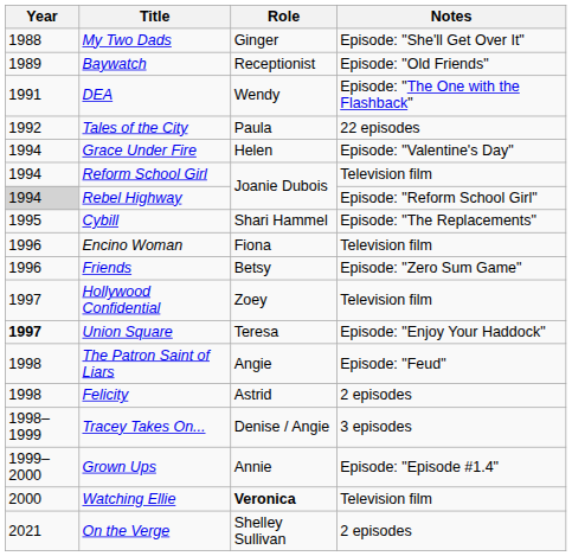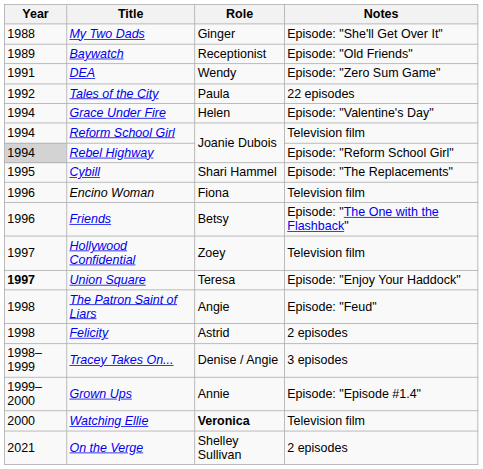DEA | Notes: Episode: "The One with the Flashback" -> Episode: "Zero Sum Game"
Friends | Notes: Episode: "Zero Sum Game" -> Episode: "The One with the Flashback"
